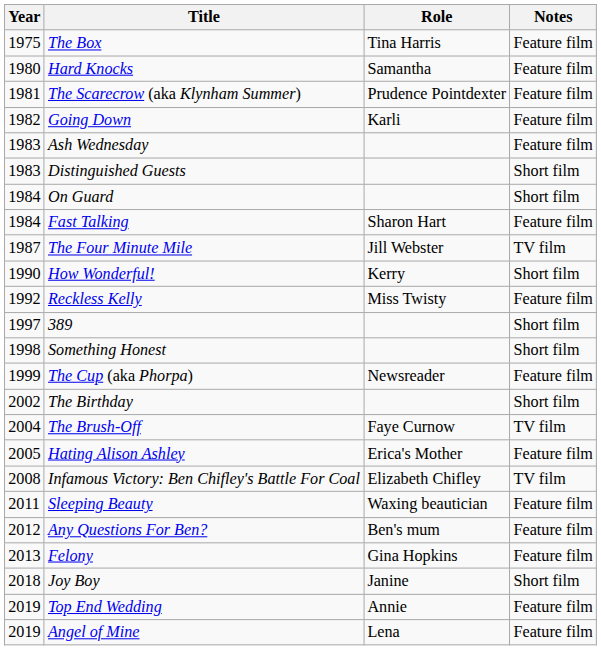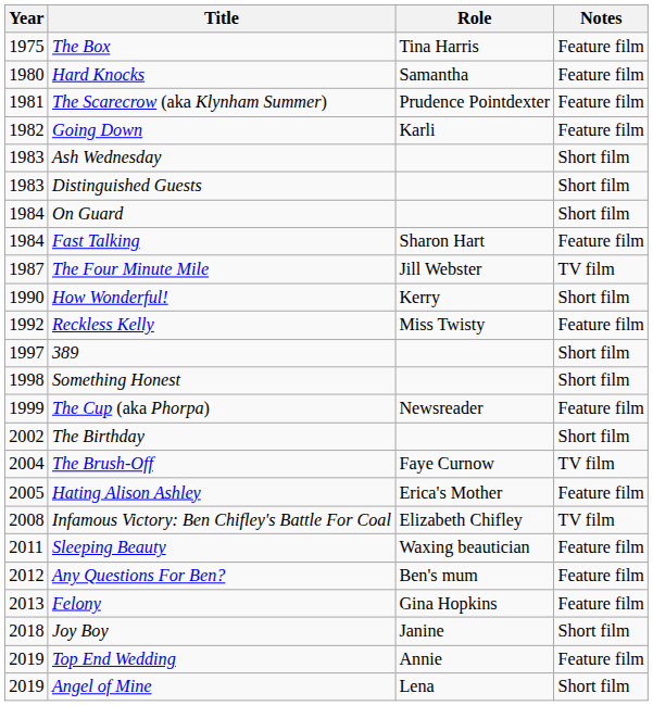Ash Wednesday | Notes: Feature film -> Short film
Angel of Mine | Notes: Feature film -> Short film
